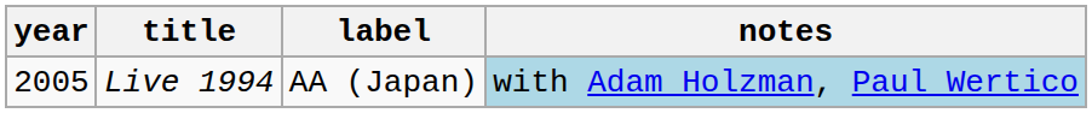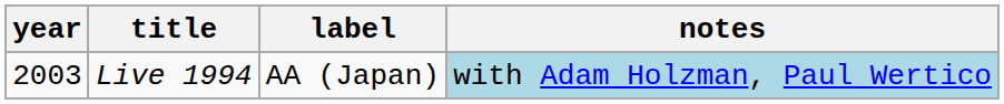Live 1994 | year: 2005 -> 2003
